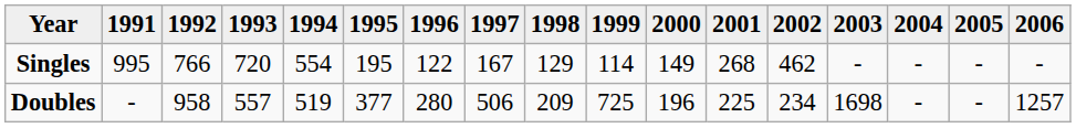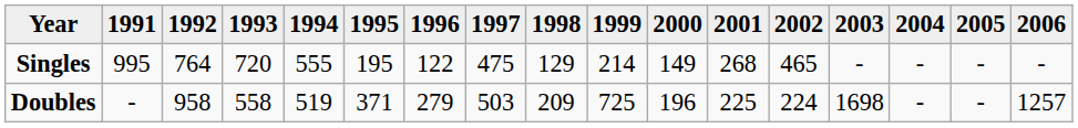Singles | 1992: 766 -> 764
Singles | 1994: 554 -> 555
Singles | 1997: 167 -> 475
Singles | 1999: 114 -> 214
Singles | 2002: 462 -> 465
Doubles | 1993: 557 -> 558
Doubles | 1995: 377 -> 371
Doubles | 1996: 280 -> 279
Doubles | 1997: 506 -> 503
Doubles | 2002: 234 -> 224
